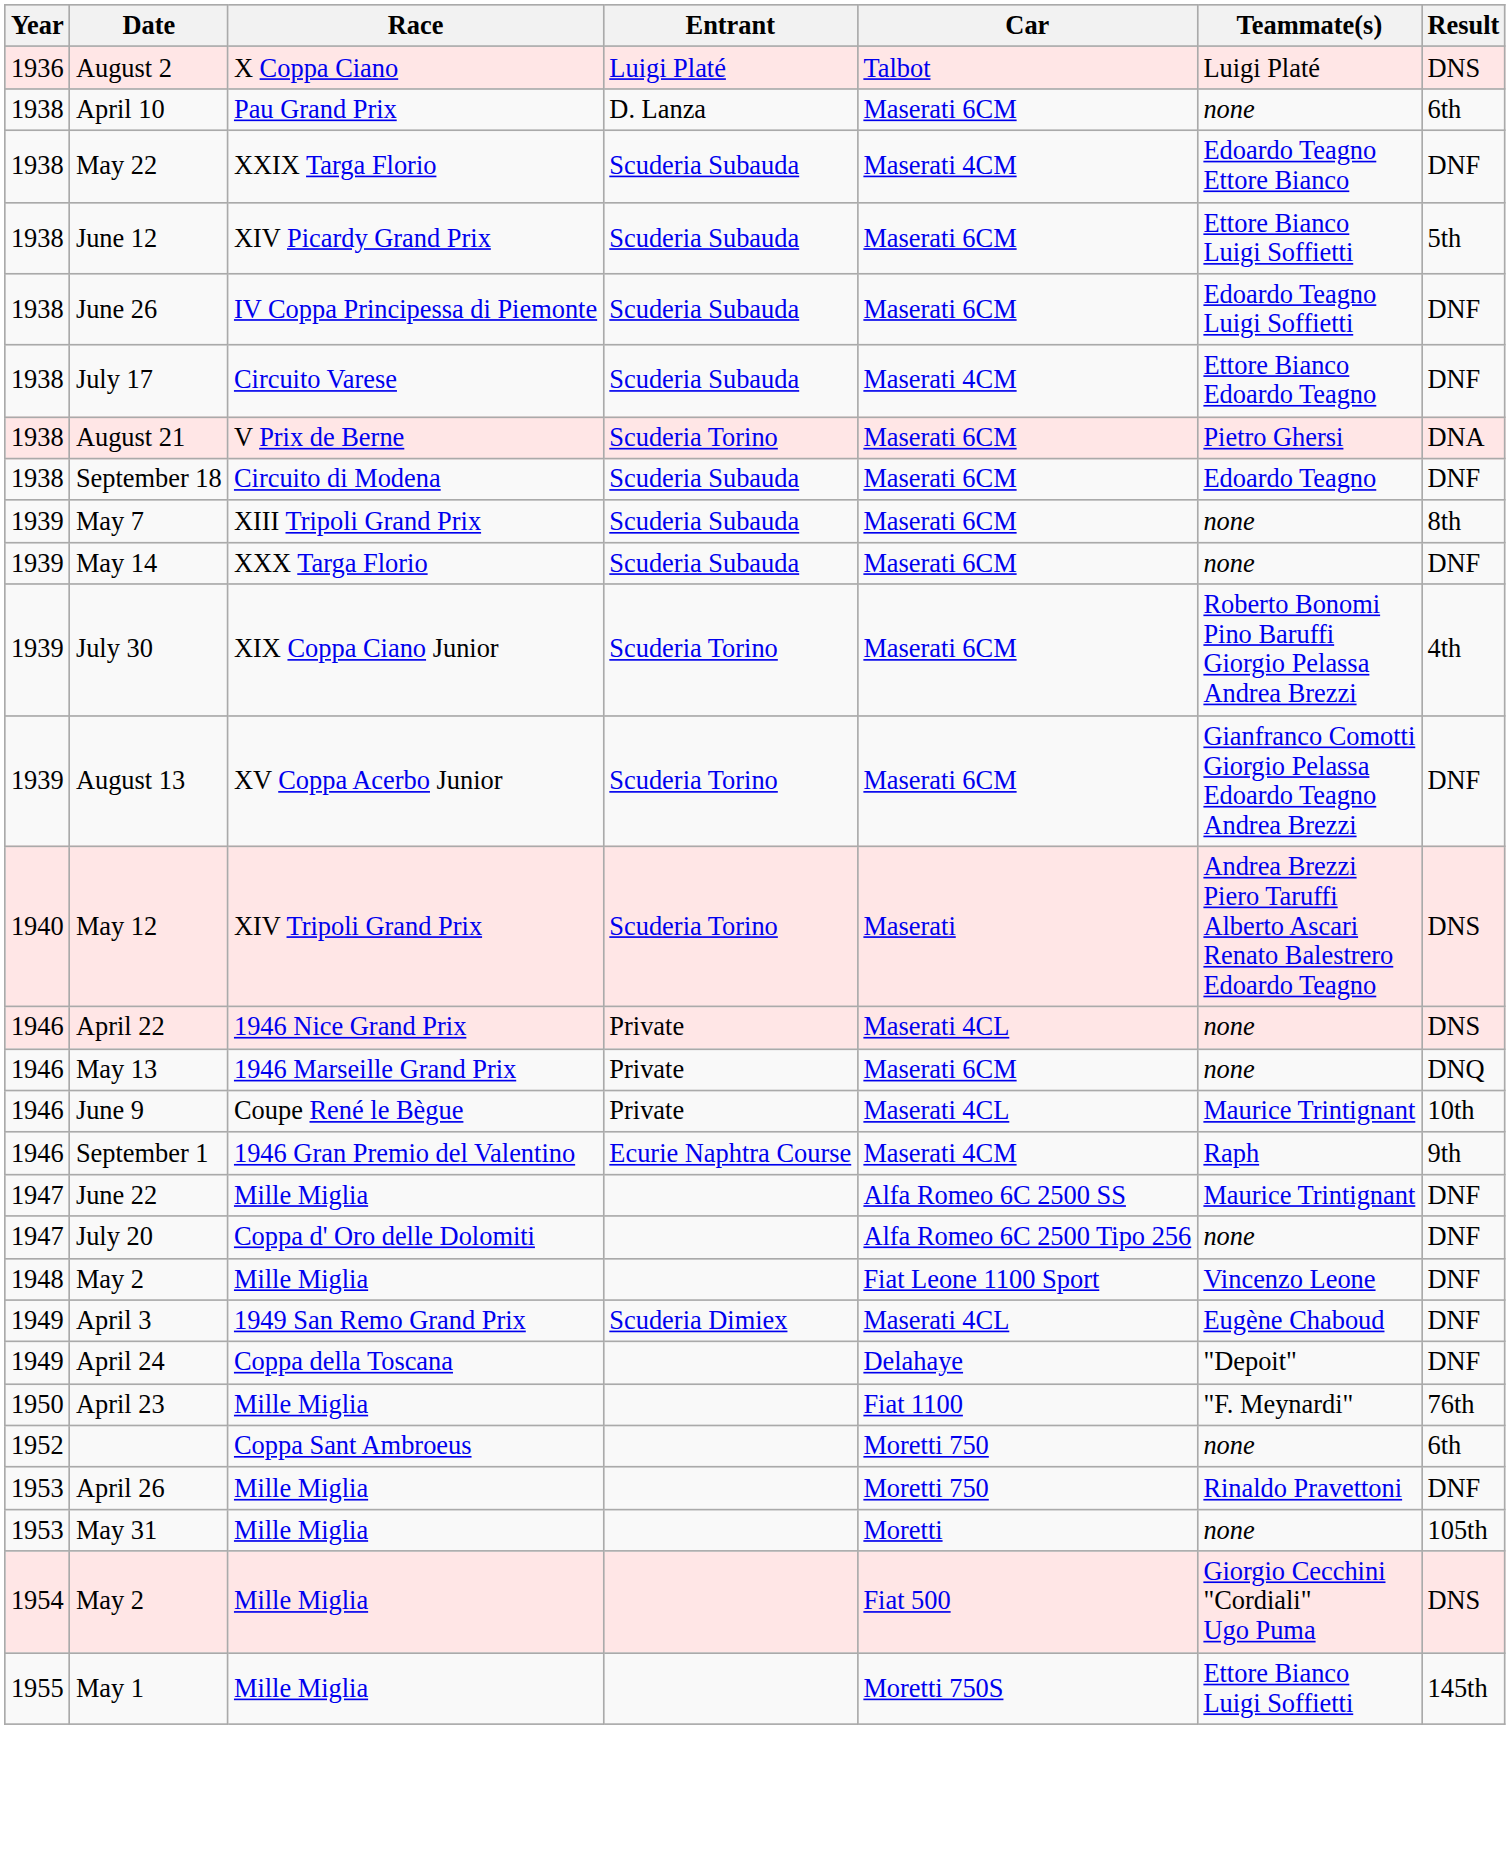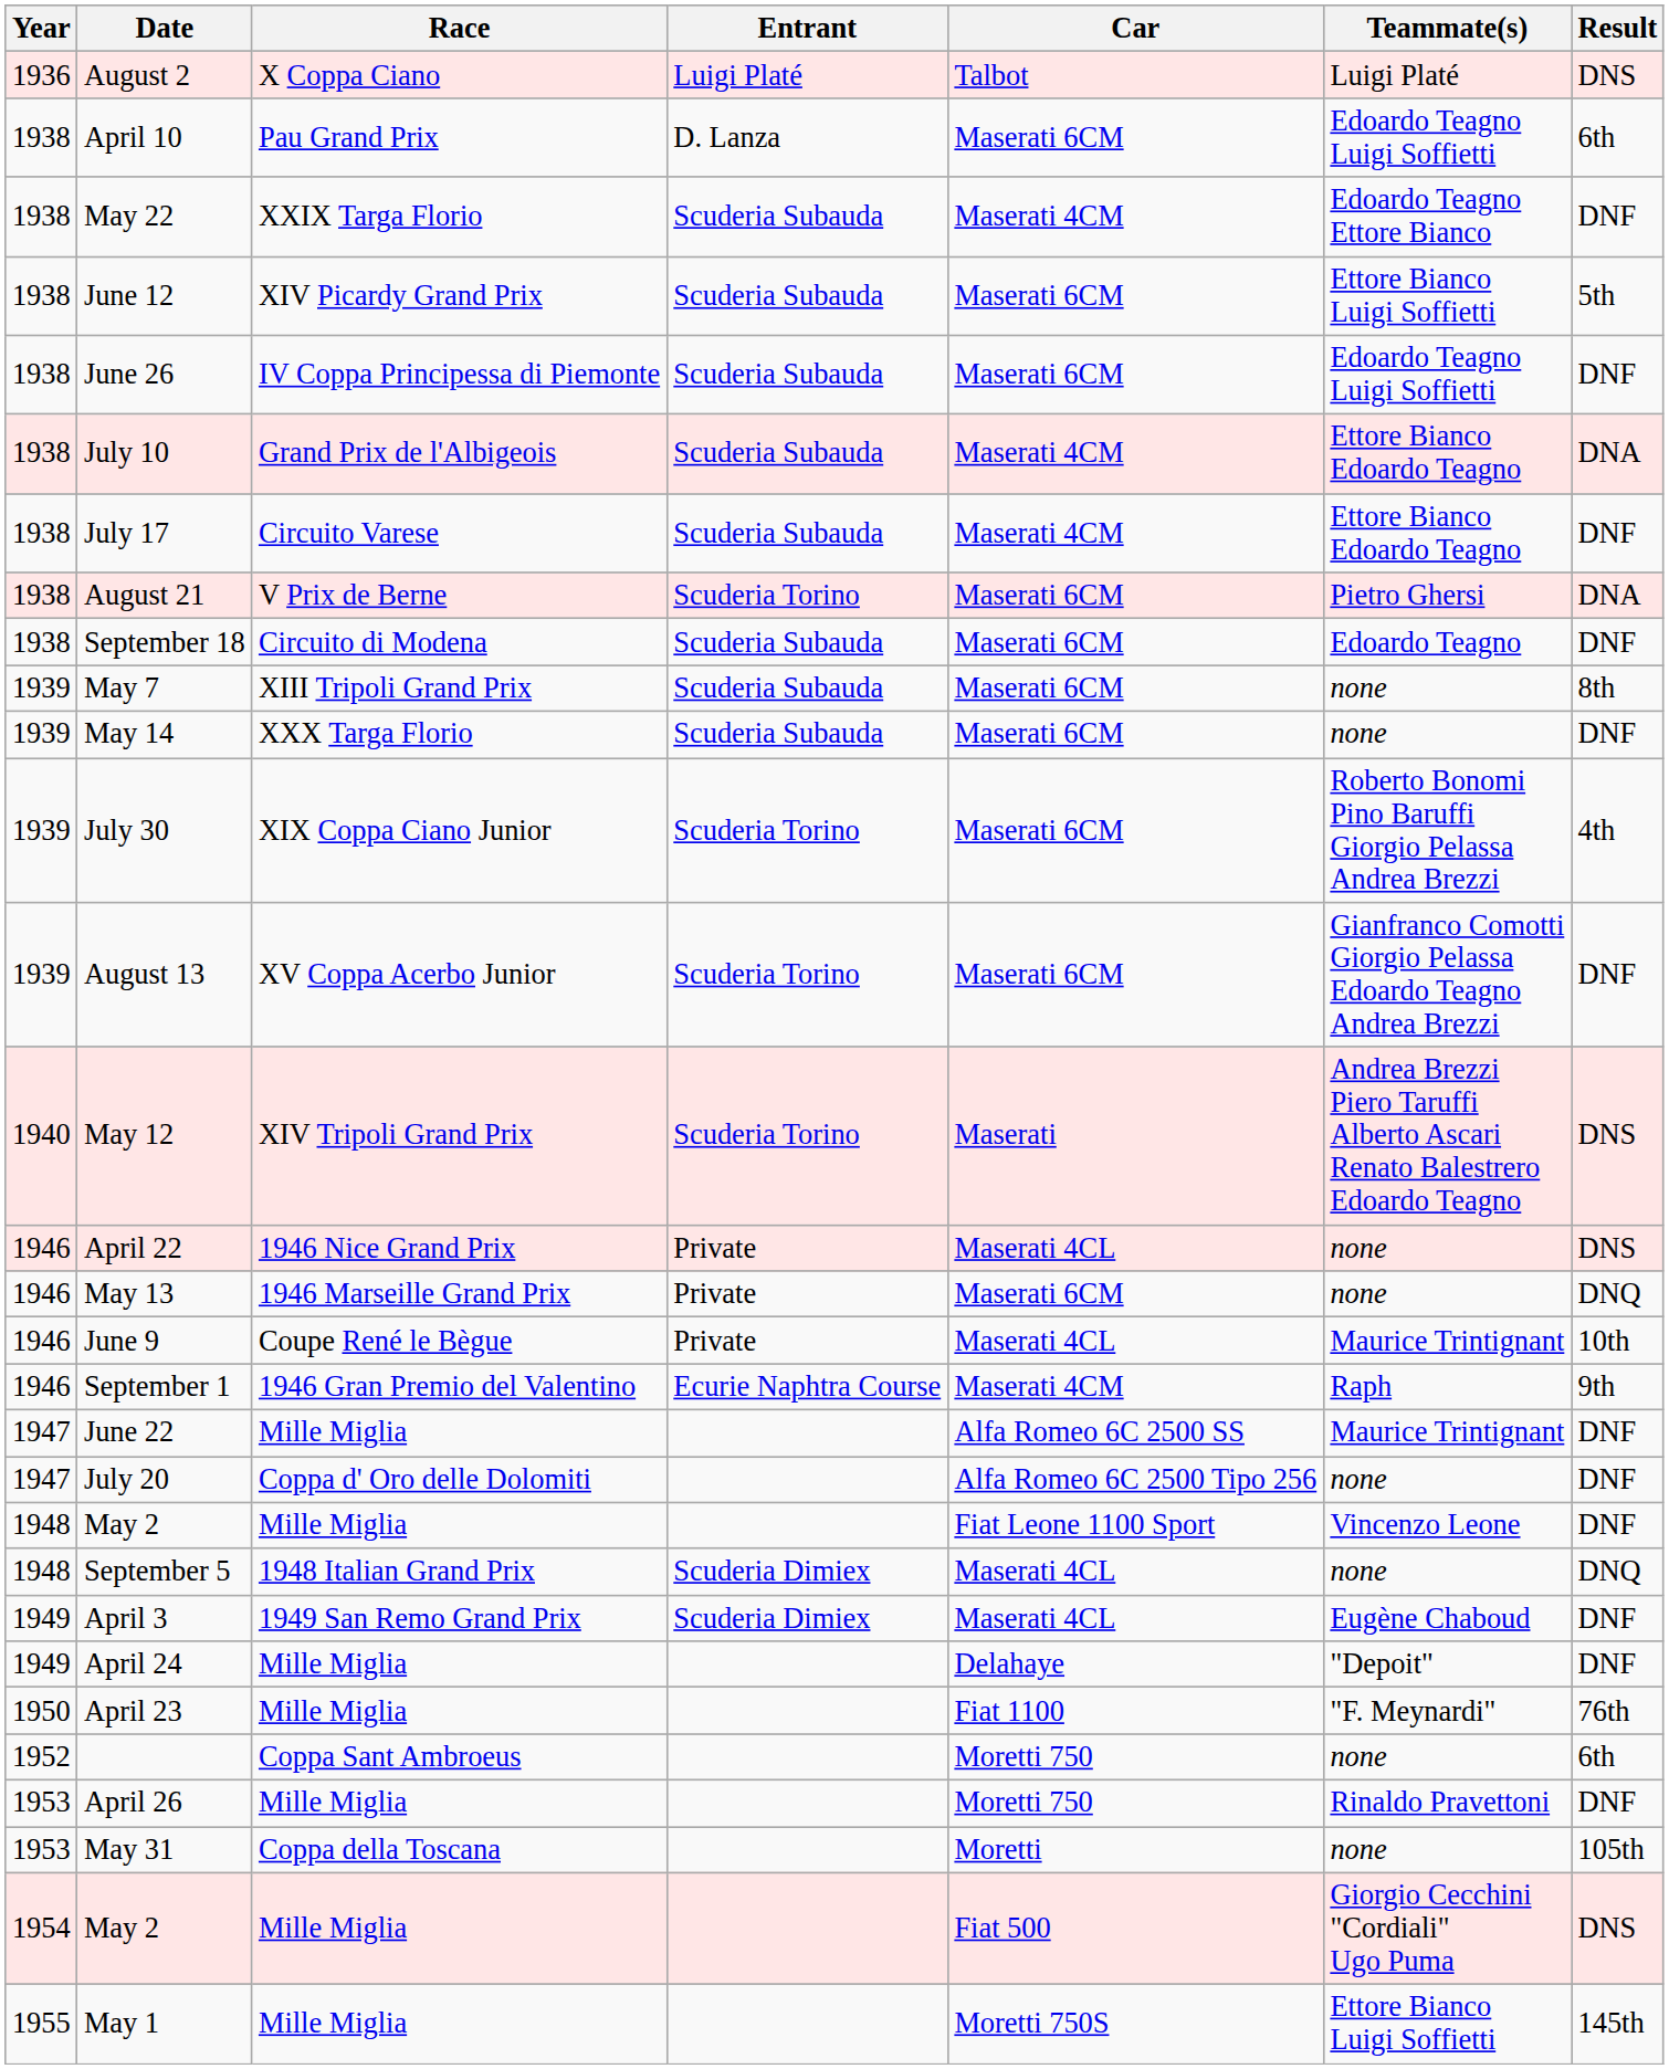April 10 | Teammate(s): none -> Edoardo Teagno Luigi Soffietti
+ row: 1938 | July 10 | Grand Prix de l'Albigeois | Scuderia Subauda | Maserati 4CM | Ettore Bianco Edoardo Teagno | DNA
+ row: 1948 | September 5 | 1948 Italian Grand Prix | Scuderia Dimiex | Maserati 4CL | none | DNQ
April 24 | Race: Coppa della Toscana -> Mille Miglia
May 31 | Race: Mille Miglia -> Coppa della Toscana
